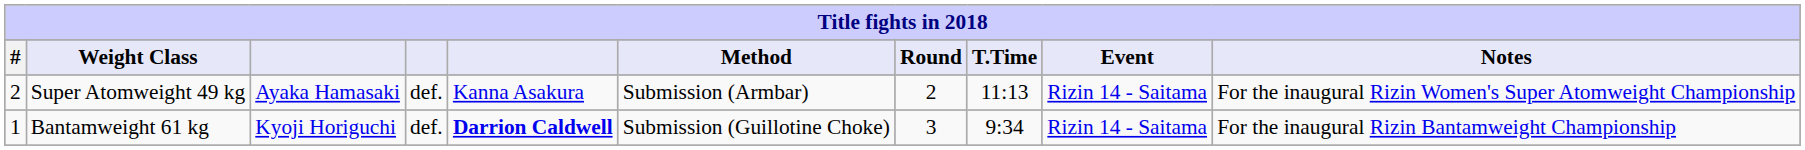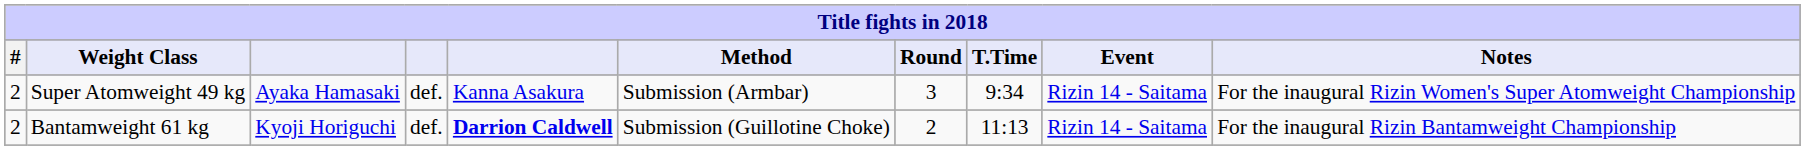Super Atomweight 49 kg | Round: 2 -> 3
Super Atomweight 49 kg | T.Time: 11:13 -> 9:34
Bantamweight 61 kg | #: 1 -> 2
Bantamweight 61 kg | Round: 3 -> 2
Bantamweight 61 kg | T.Time: 9:34 -> 11:13
